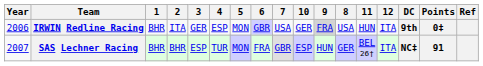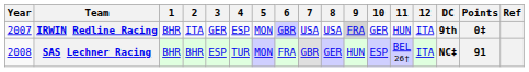columns swapped: 8 <-> 10
IRWIN Redline Racing | Year: 2006 -> 2007
SAS Lechner Racing | Year: 2007 -> 2008
